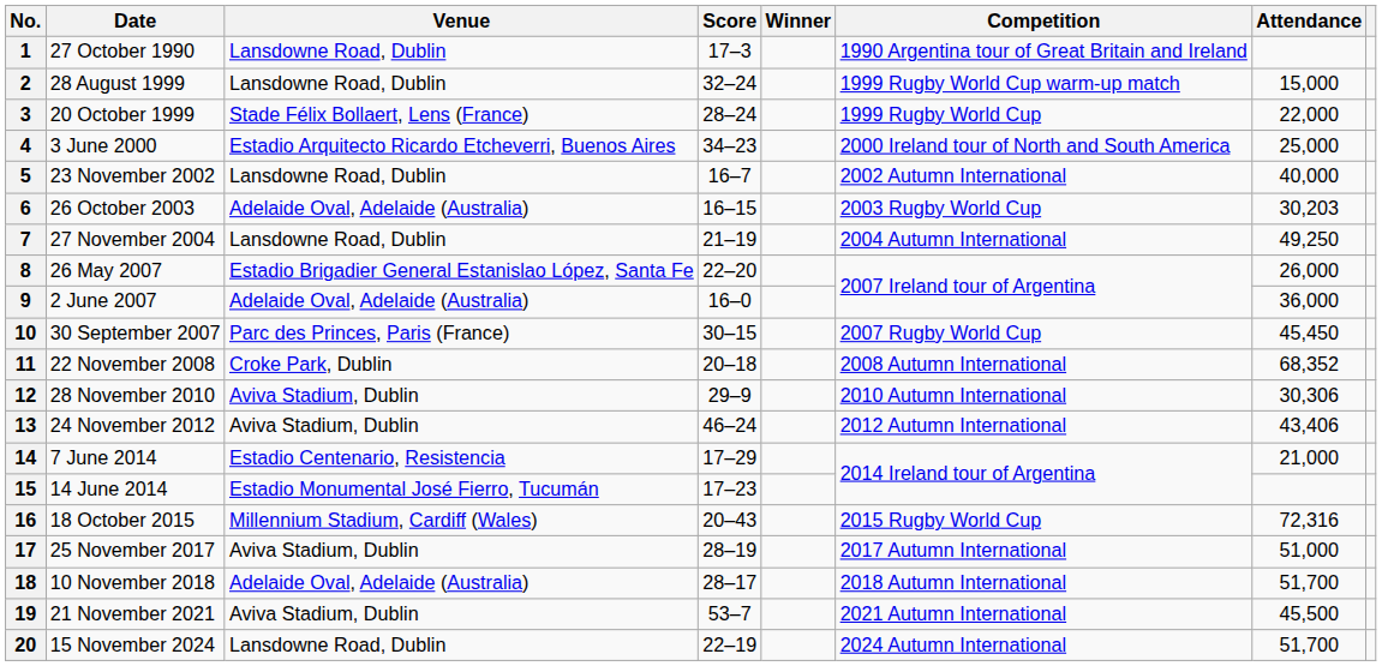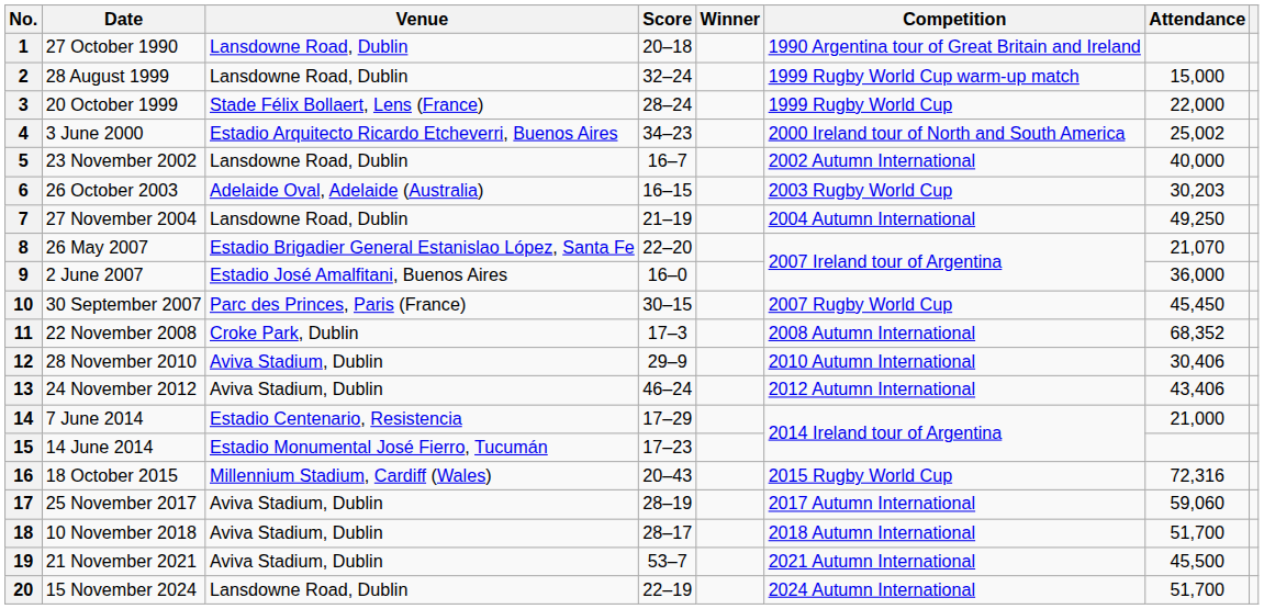1 | Score: 17–3 -> 20–18
4 | Attendance: 25,000 -> 25,002
8 | Attendance: 26,000 -> 21,070
9 | Venue: Adelaide Oval, Adelaide (Australia) -> Estadio José Amalfitani, Buenos Aires
11 | Score: 20–18 -> 17–3
12 | Attendance: 30,306 -> 30,406
17 | Attendance: 51,000 -> 59,060
18 | Venue: Adelaide Oval, Adelaide (Australia) -> Aviva Stadium, Dublin
